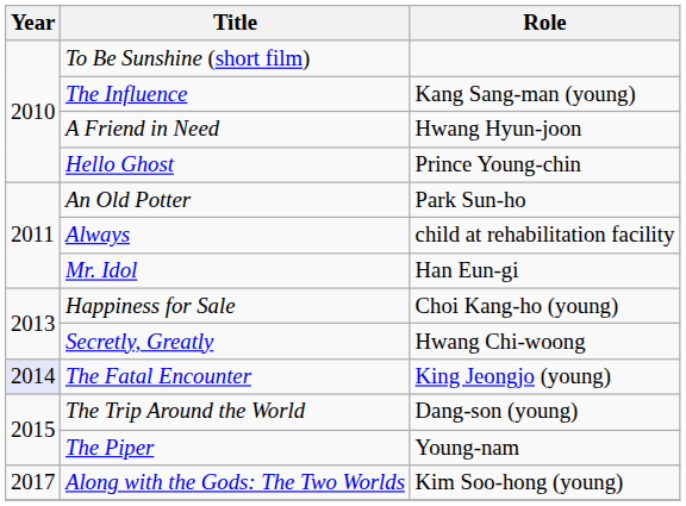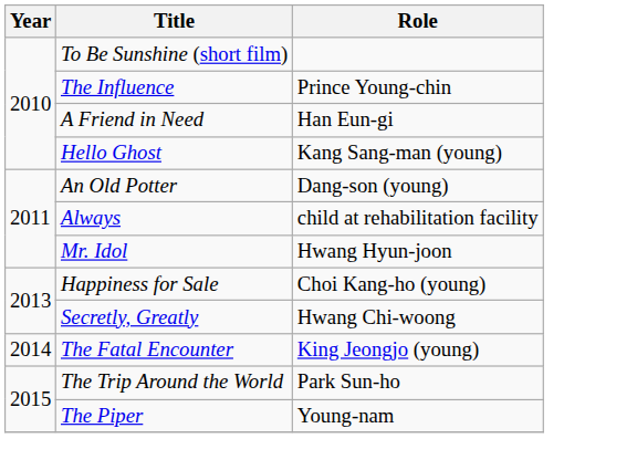The Influence | Role: Kang Sang-man (young) -> Prince Young-chin
A Friend in Need | Role: Hwang Hyun-joon -> Han Eun-gi
Hello Ghost | Role: Prince Young-chin -> Kang Sang-man (young)
An Old Potter | Role: Park Sun-ho -> Dang-son (young)
Mr. Idol | Role: Han Eun-gi -> Hwang Hyun-joon
The Fatal Encounter | Year: lavender background -> no background
The Trip Around the World | Role: Dang-son (young) -> Park Sun-ho
- row: 2017 | Along with the Gods: The Two Worlds | Kim Soo-hong (young)
